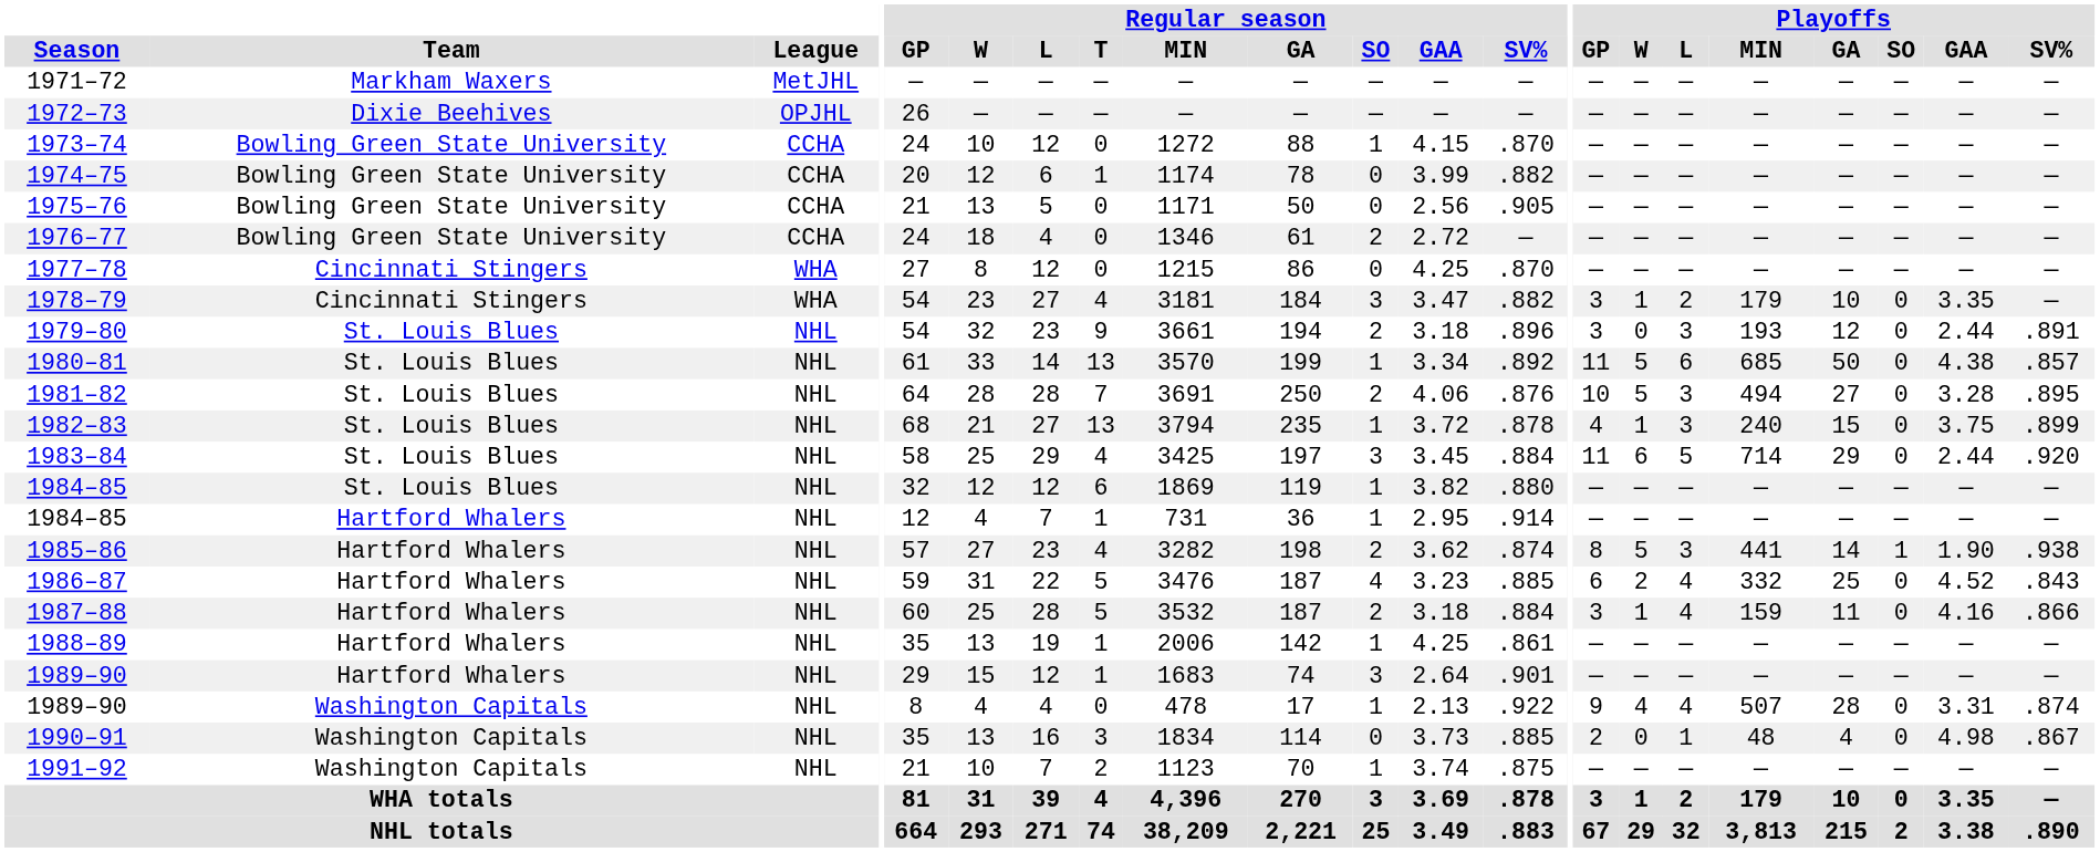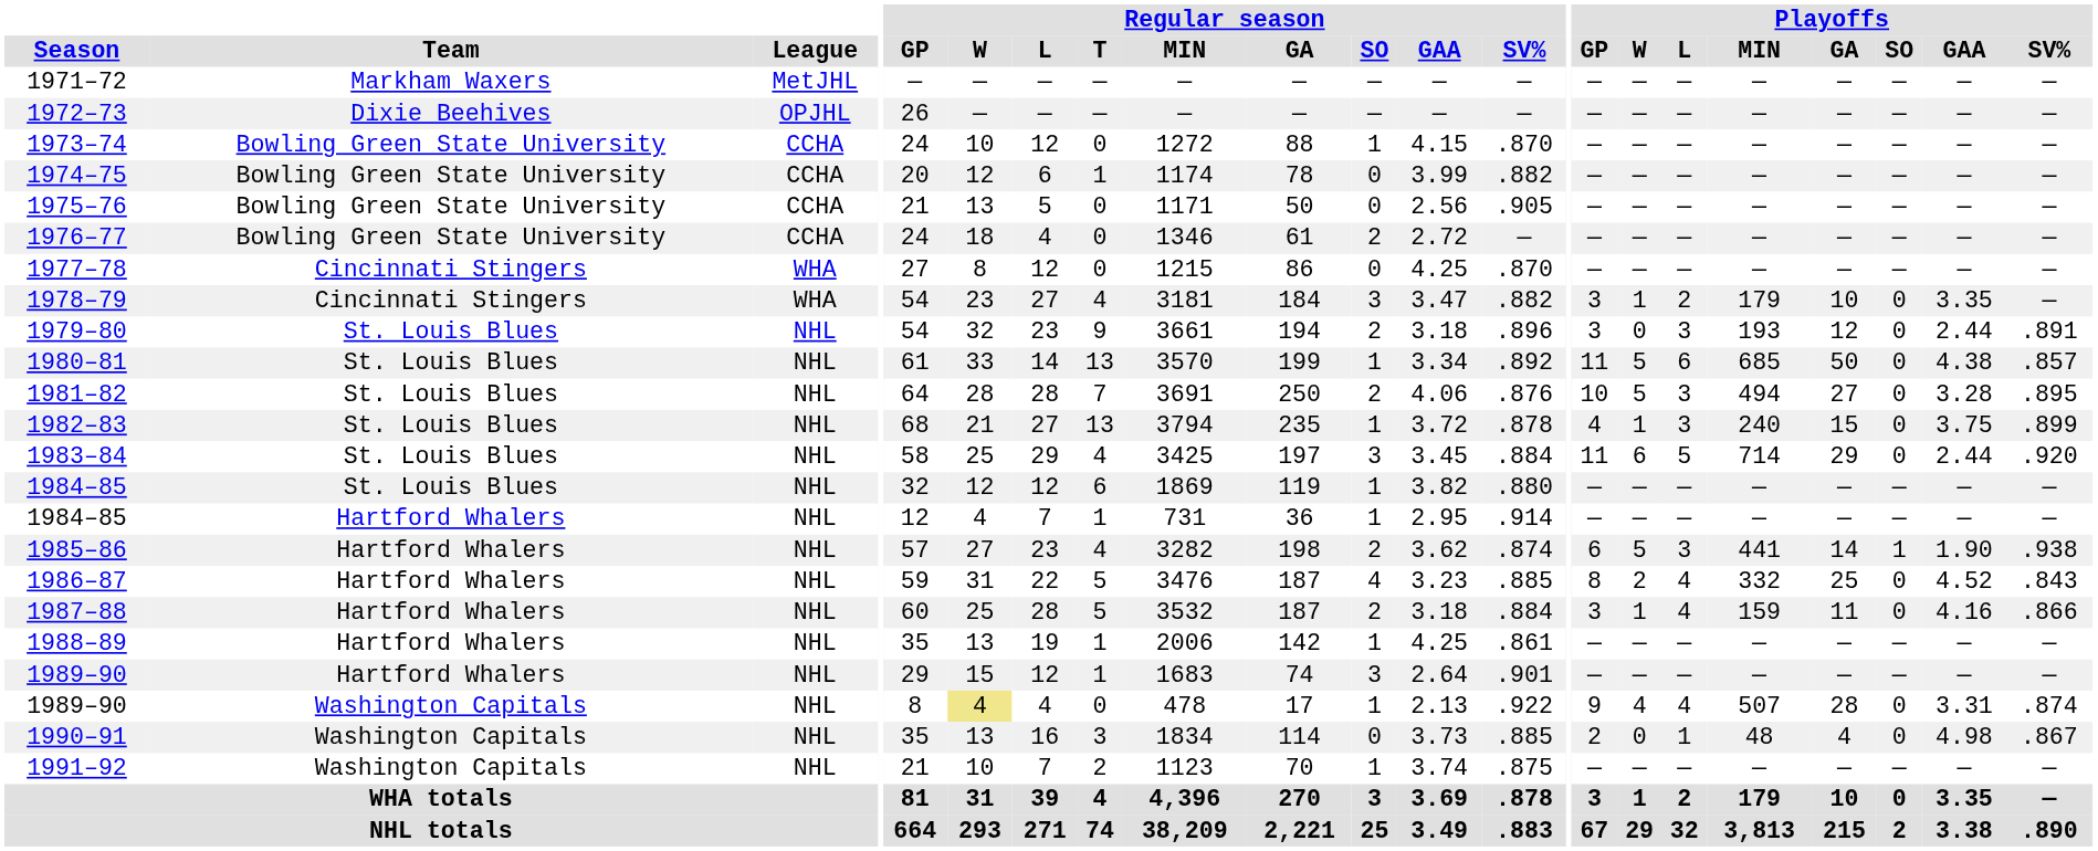1985–86 | Playoffs / GP: 8 -> 6
1986–87 | Playoffs / GP: 6 -> 8
1989–90 / Washington Capitals | Regular season / W: no background -> khaki background
